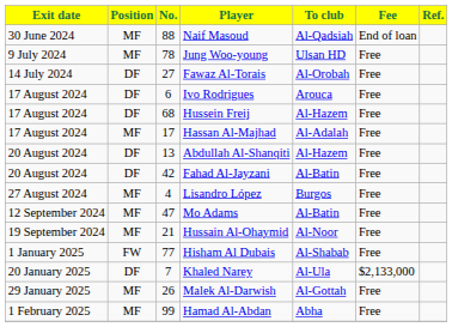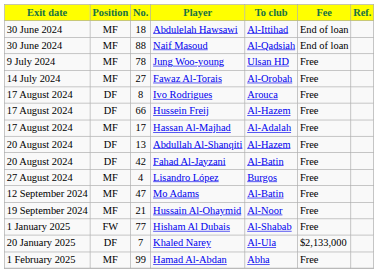+ row: 30 June 2024 | MF | 18 | Abdulelah Hawsawi | Al-Ittihad | End of loan
Fawaz Al-Torais | Position: DF -> MF
Ivo Rodrigues | No.: 6 -> 8
Hussein Freij | No.: 68 -> 66
- row: 29 January 2025 | MF | 26 | Malek Al-Darwish | Al-Gottah | Free
